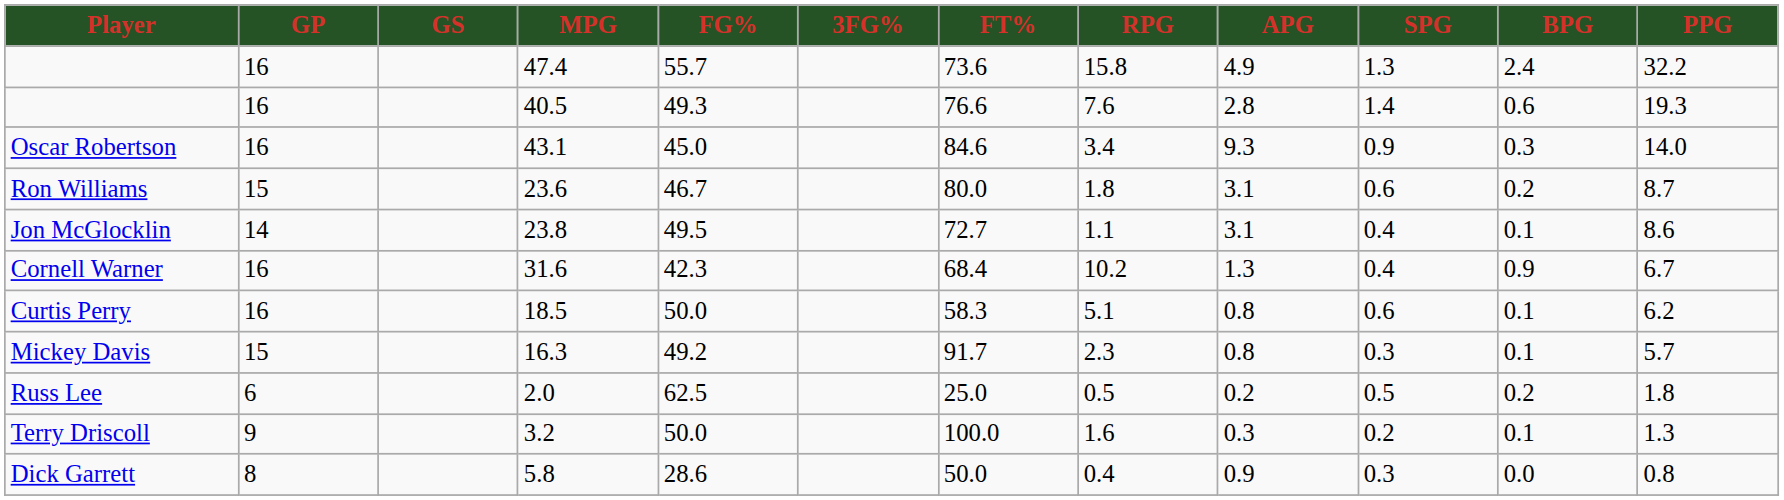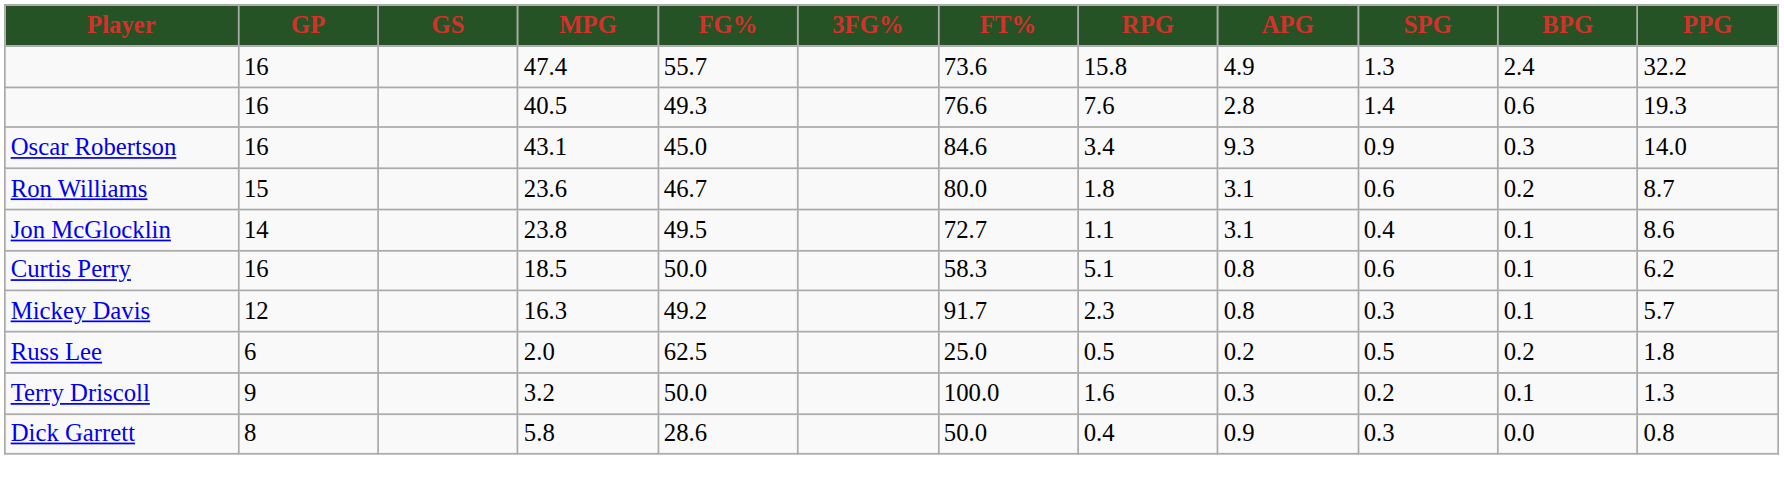- row: Cornell Warner | 16 | 31.6 | 42.3 | 68.4 | 10.2 | 1.3 | 0.4 | 0.9 | 6.7
Mickey Davis | GP: 15 -> 12
